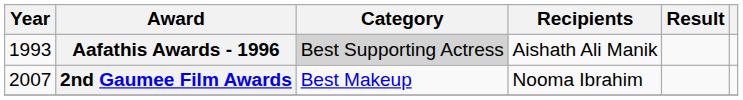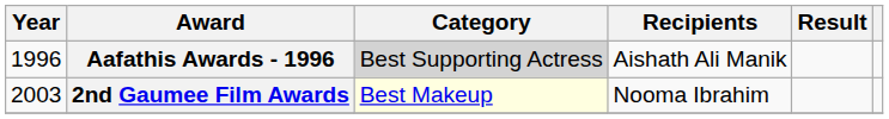Aafathis Awards - 1996 | Year: 1993 -> 1996
2nd Gaumee Film Awards | Year: 2007 -> 2003
2nd Gaumee Film Awards | Category: no background -> lightyellow background
